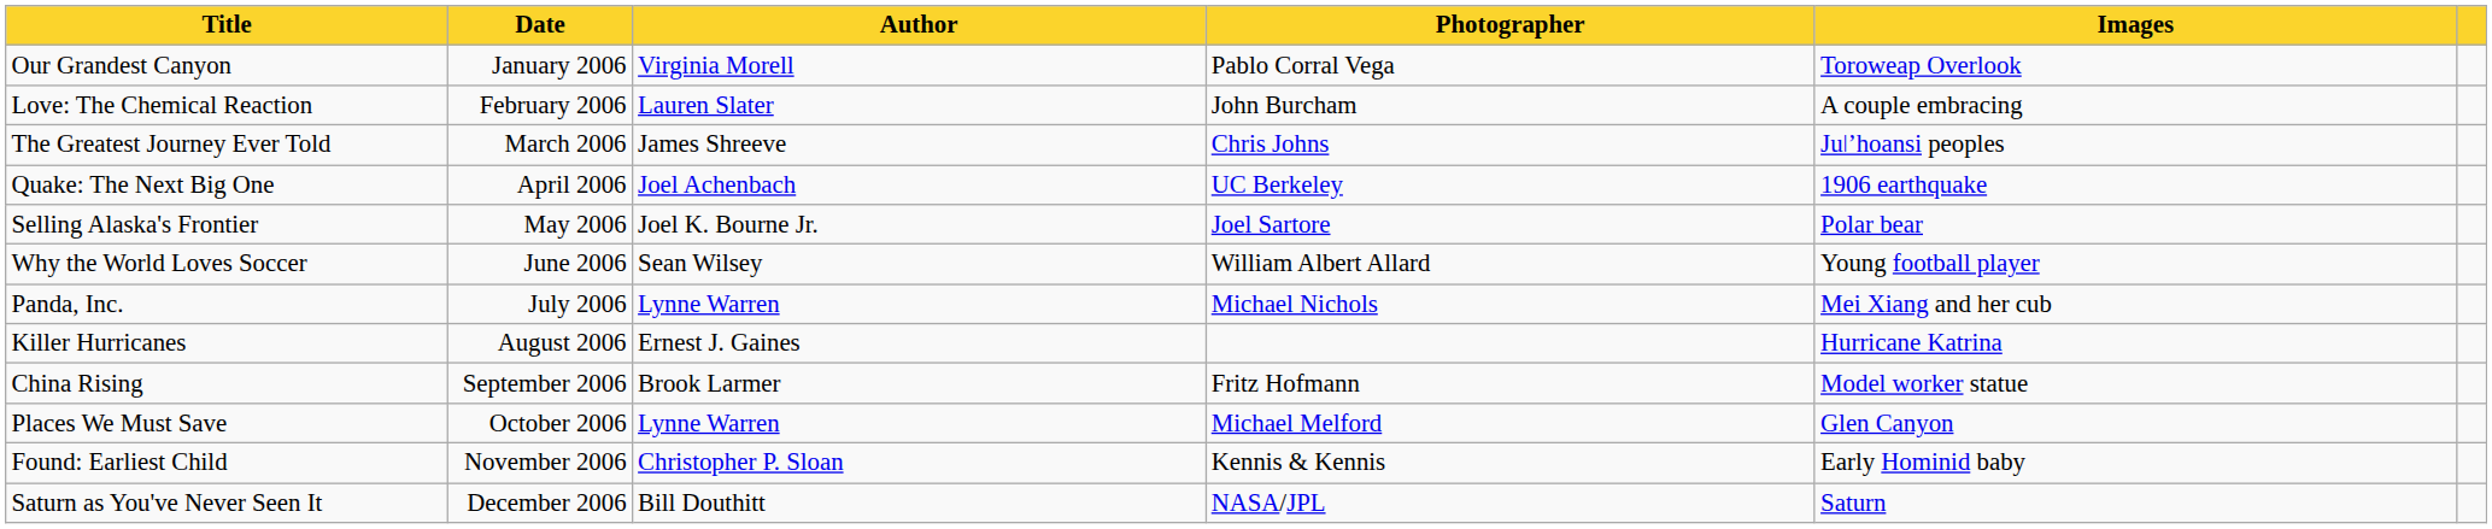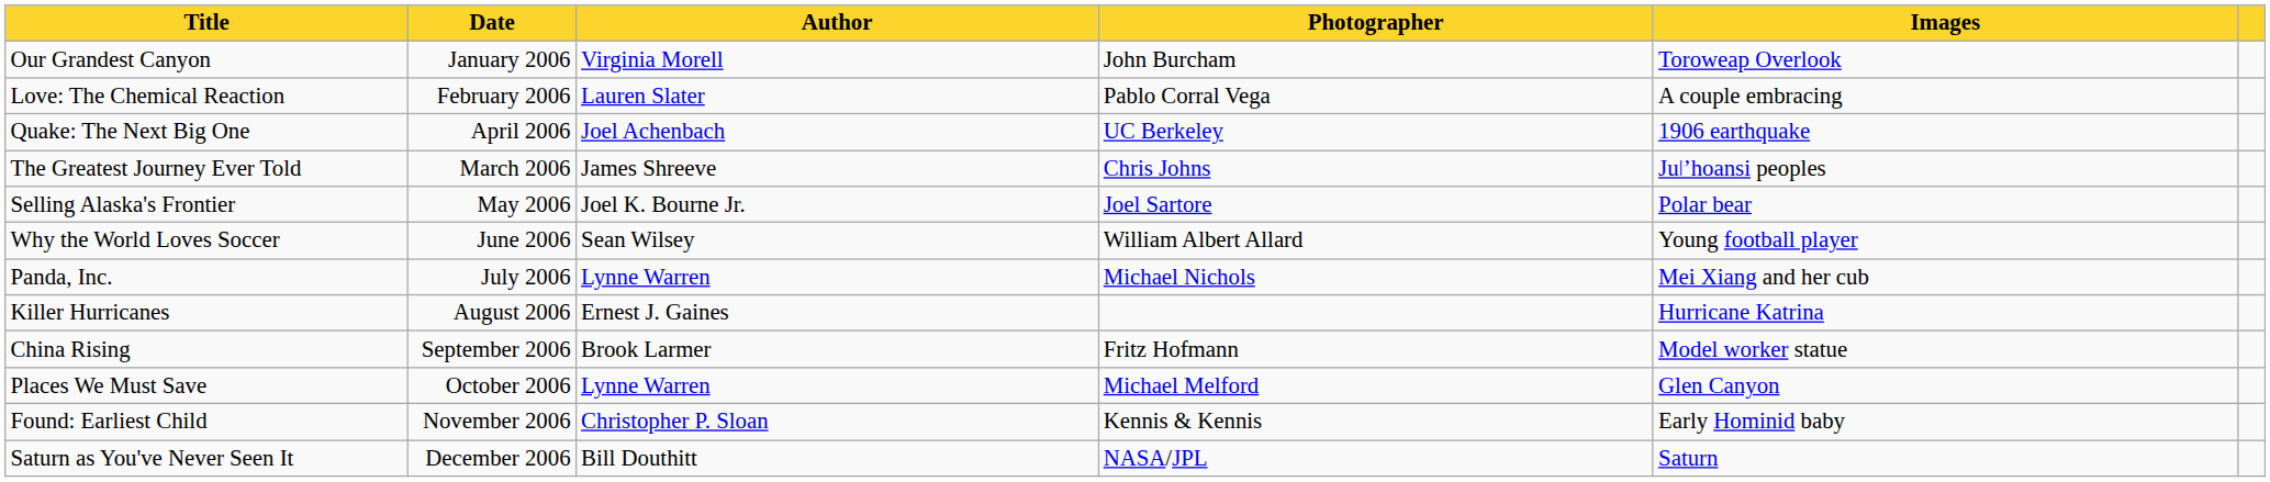Our Grandest Canyon | Photographer: Pablo Corral Vega -> John Burcham
Love: The Chemical Reaction | Photographer: John Burcham -> Pablo Corral Vega
rows swapped: The Greatest Journey Ever Told <-> Quake: The Next Big One
